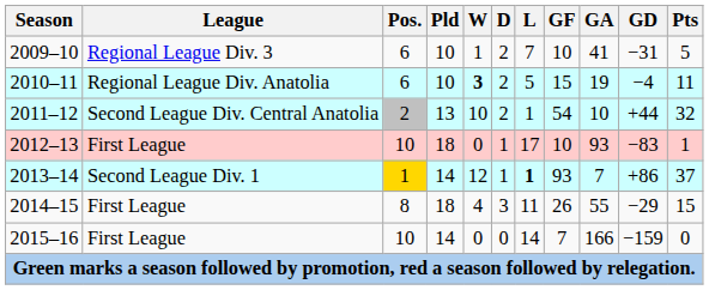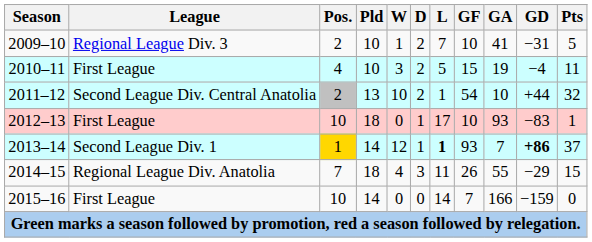2009–10 | Pos.: 6 -> 2
2010–11 | League: Regional League Div. Anatolia -> First League
2010–11 | Pos.: 6 -> 4
2010–11 | W: bold -> normal
2013–14 | GD: normal -> bold
2014–15 | League: First League -> Regional League Div. Anatolia
2014–15 | Pos.: 8 -> 7
